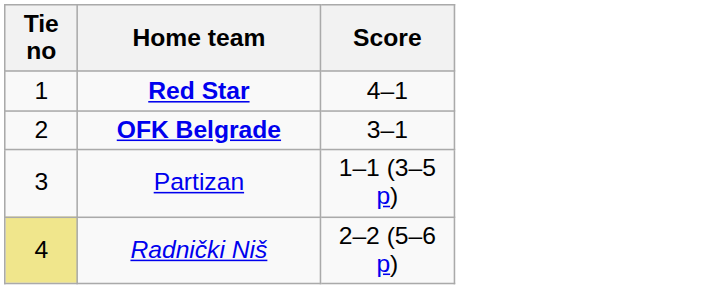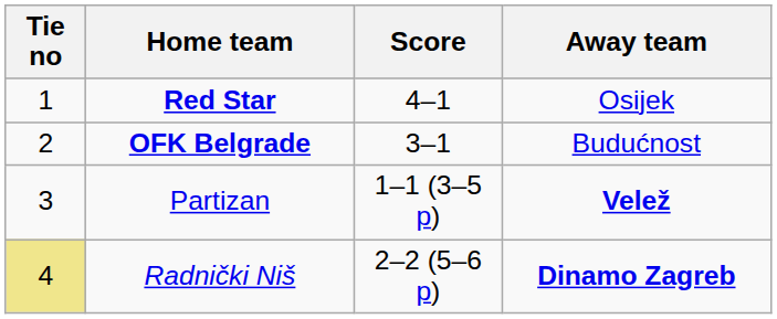+ column: Away team | Osijek | Budućnost | Velež | Dinamo Zagreb
